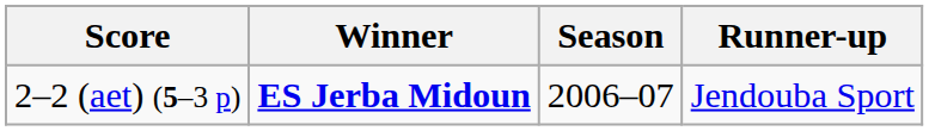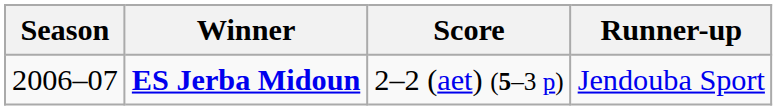columns swapped: Season <-> Score
